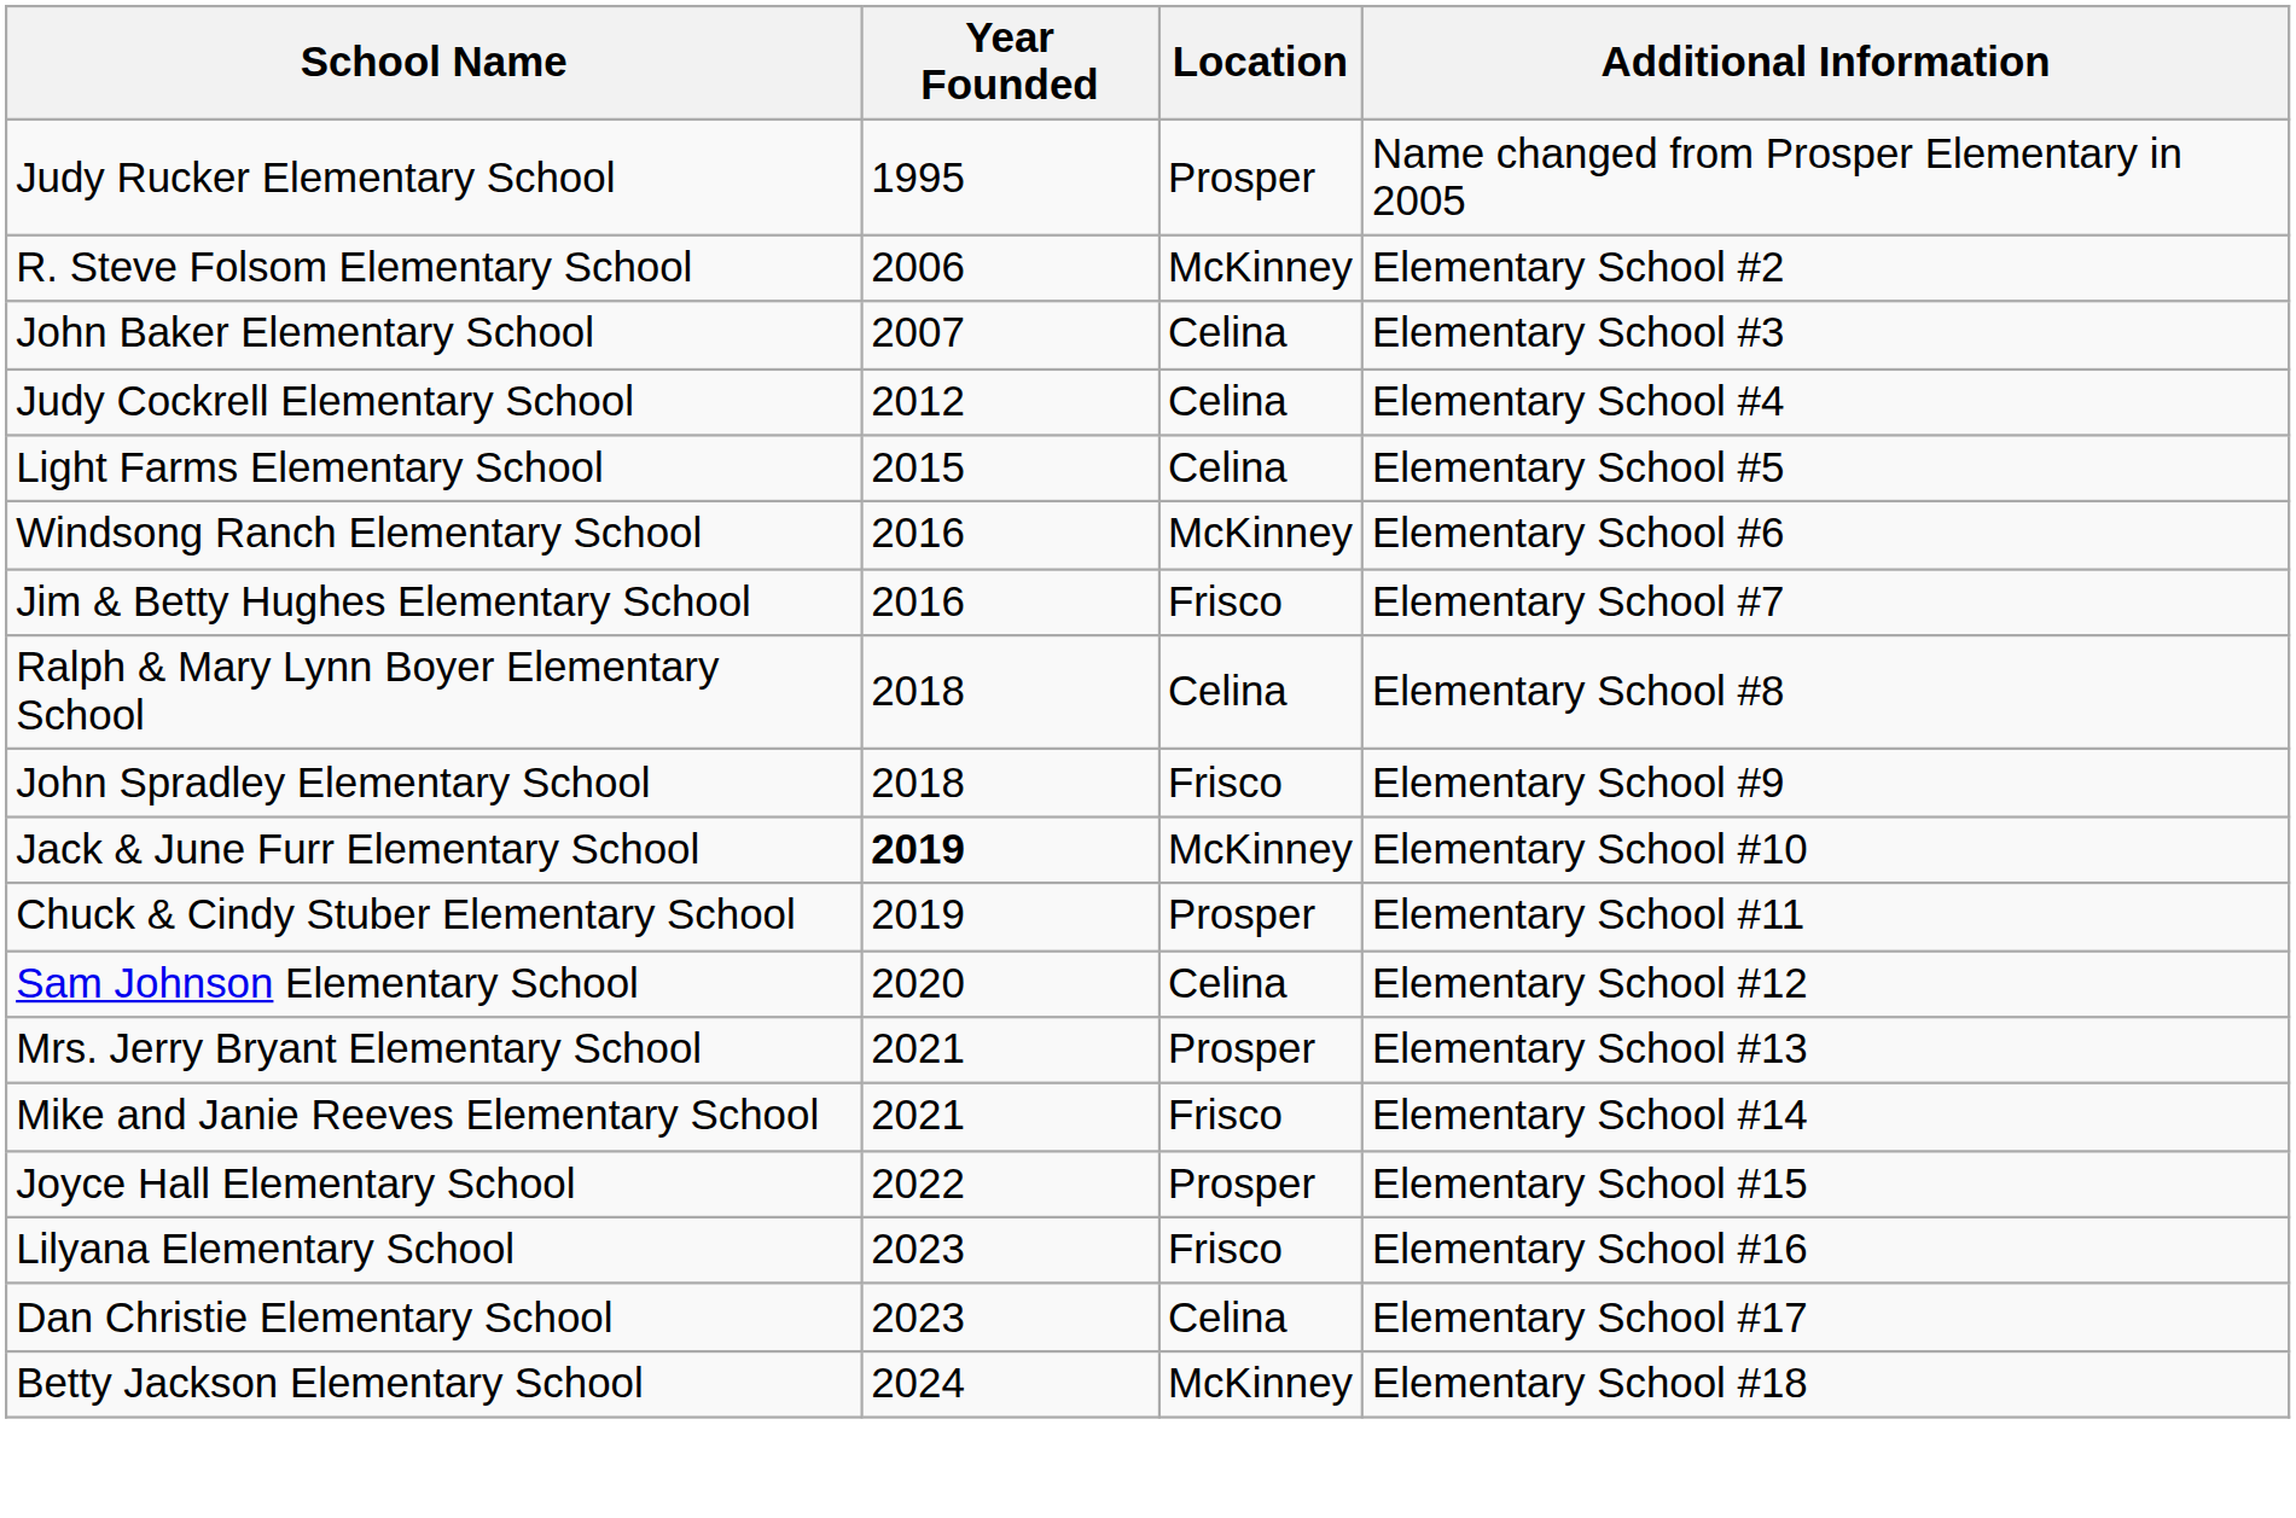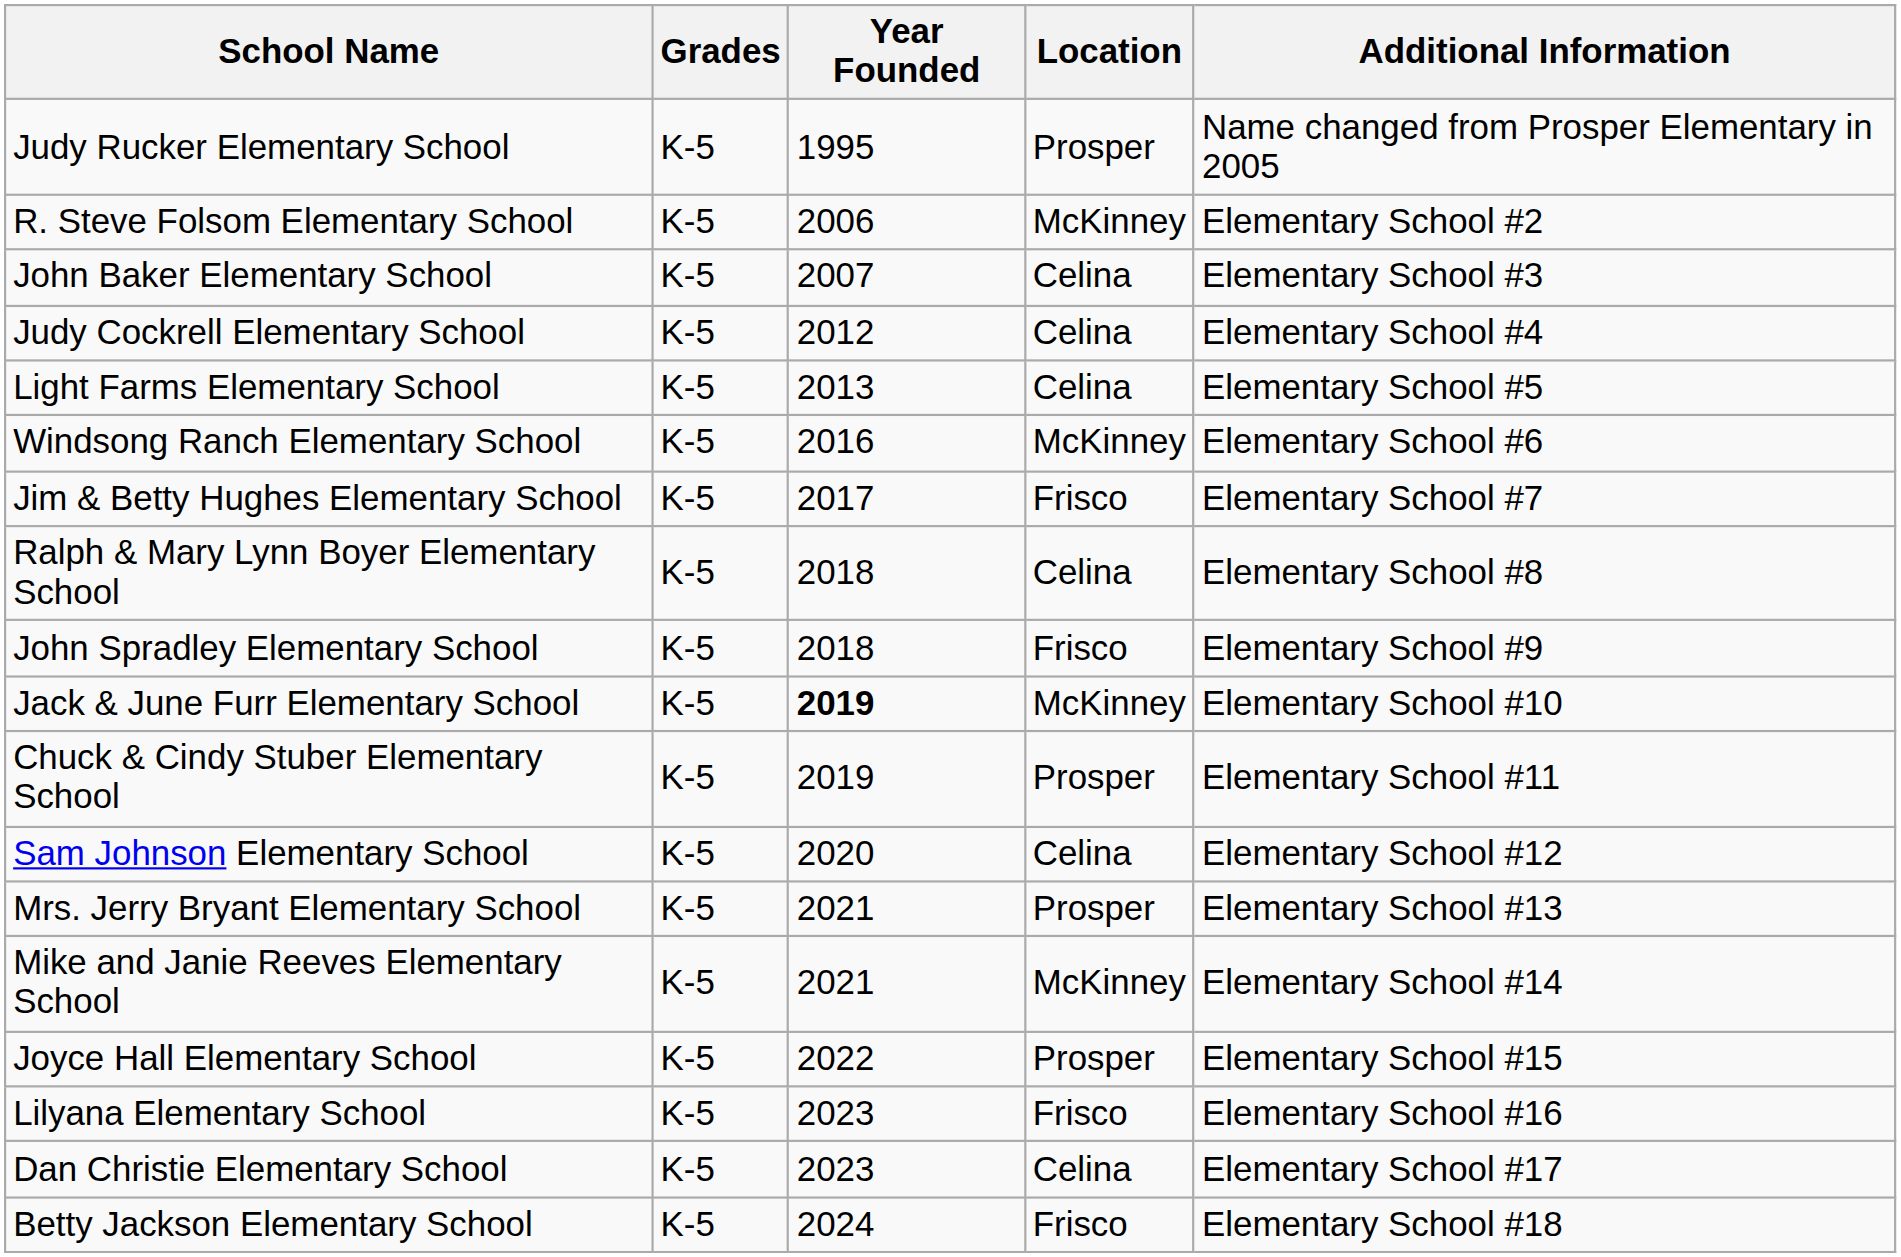+ column: Grades | K-5 | K-5 | K-5 | K-5 | K-5 | K-5 | K-5 | K-5 | K-5 | K-5 | K-5 | K-5 | K-5 | K-5 | K-5 | K-5 | K-5 | K-5
Light Farms Elementary School | Year Founded: 2015 -> 2013
Jim & Betty Hughes Elementary School | Year Founded: 2016 -> 2017
Mike and Janie Reeves Elementary School | Location: Frisco -> McKinney
Betty Jackson Elementary School | Location: McKinney -> Frisco
